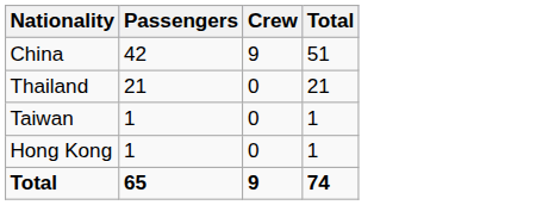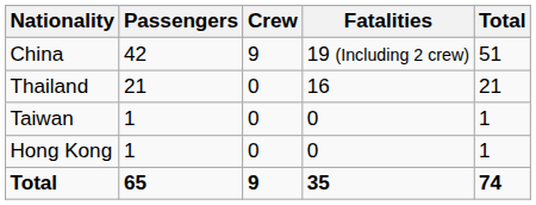+ column: Fatalities | 19 (Including 2 crew) | 16 | 0 | 0 | 35
